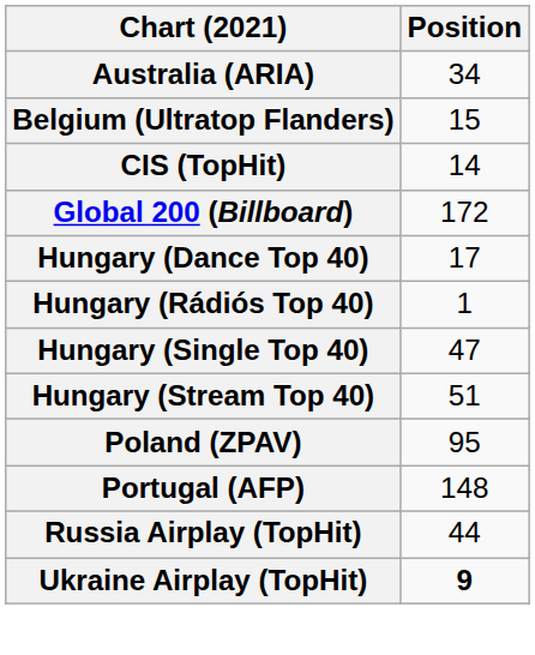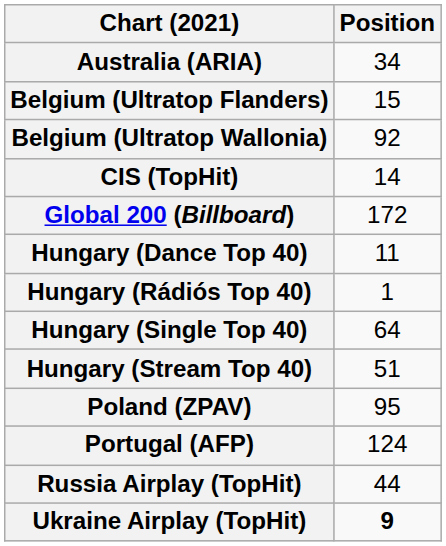+ row: Belgium (Ultratop Wallonia) | 92
Hungary (Dance Top 40) | Position: 17 -> 11
Hungary (Single Top 40) | Position: 47 -> 64
Portugal (AFP) | Position: 148 -> 124
